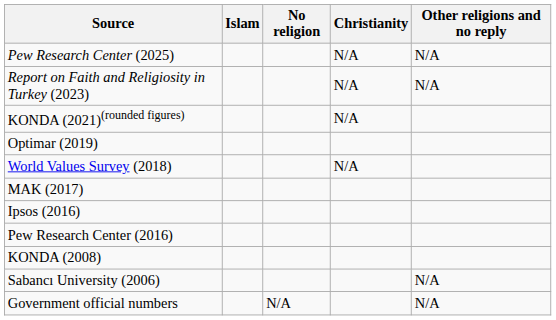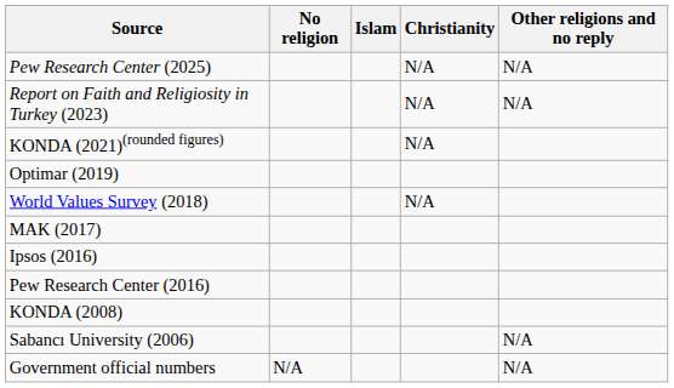columns swapped: Islam <-> No religion
